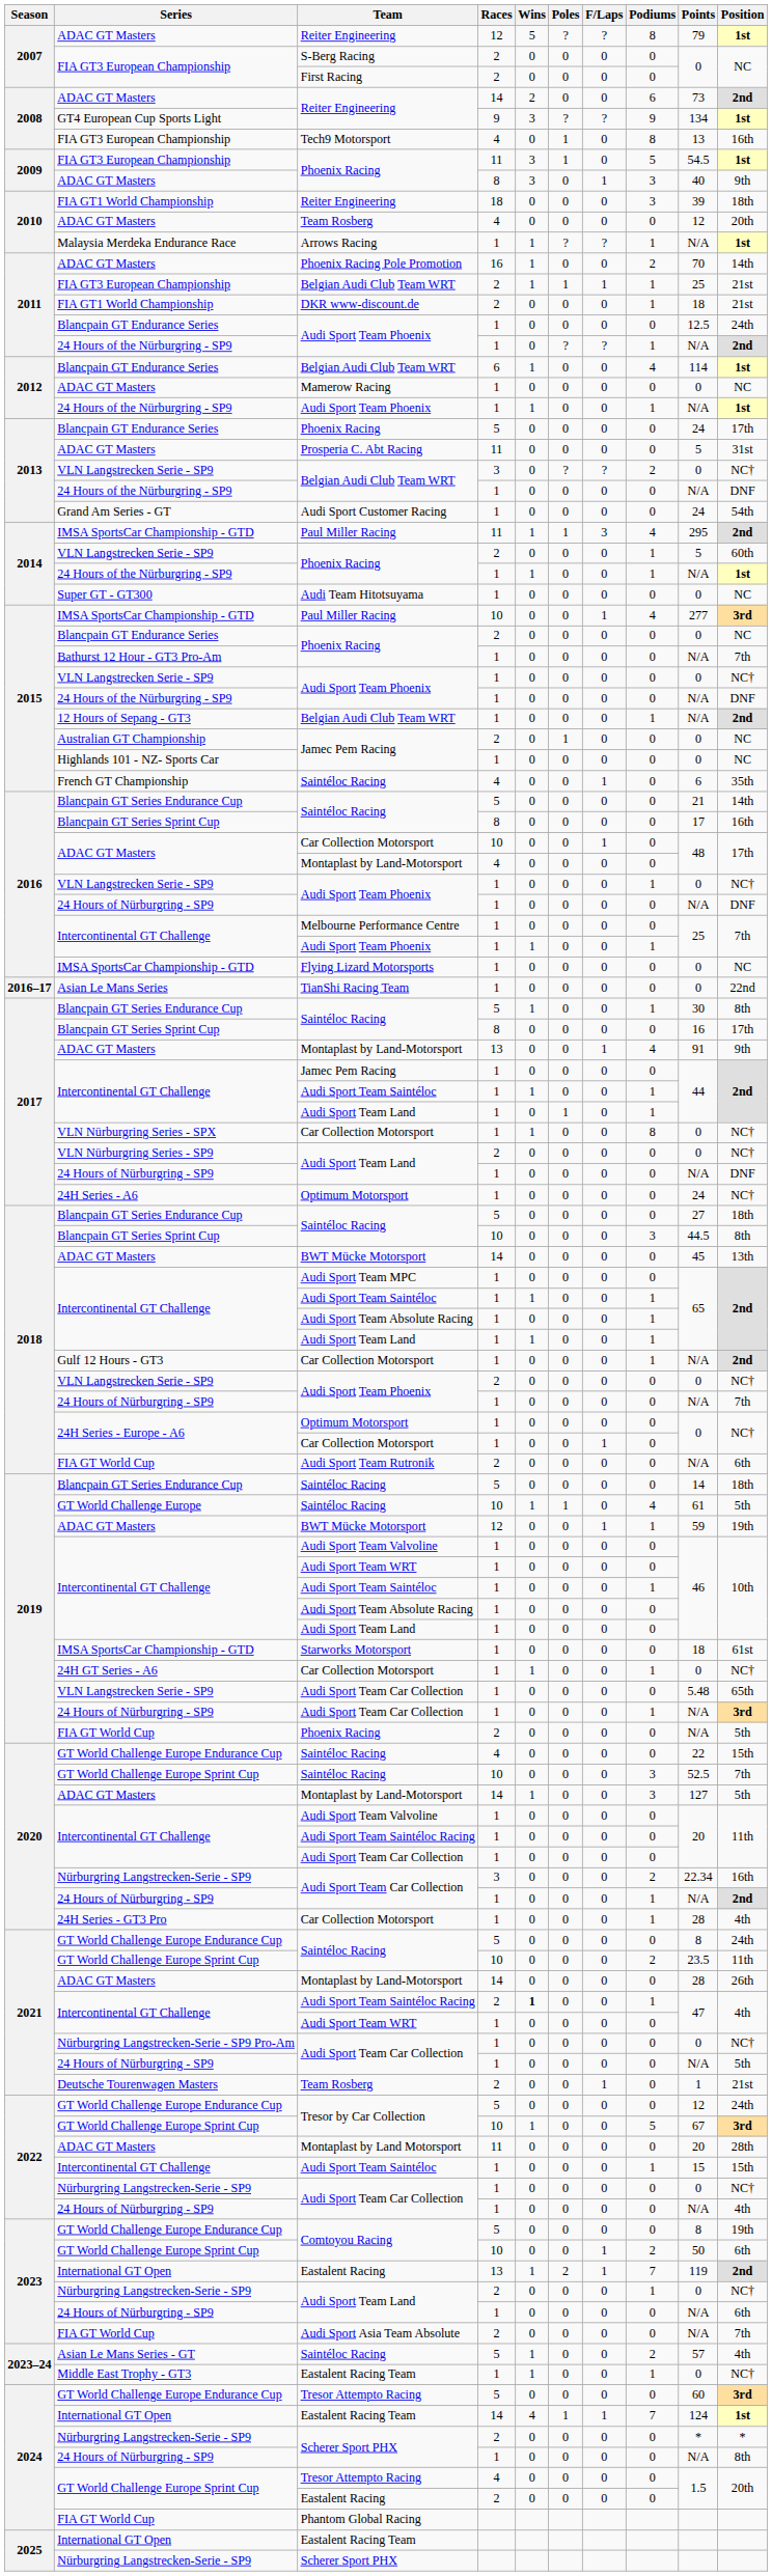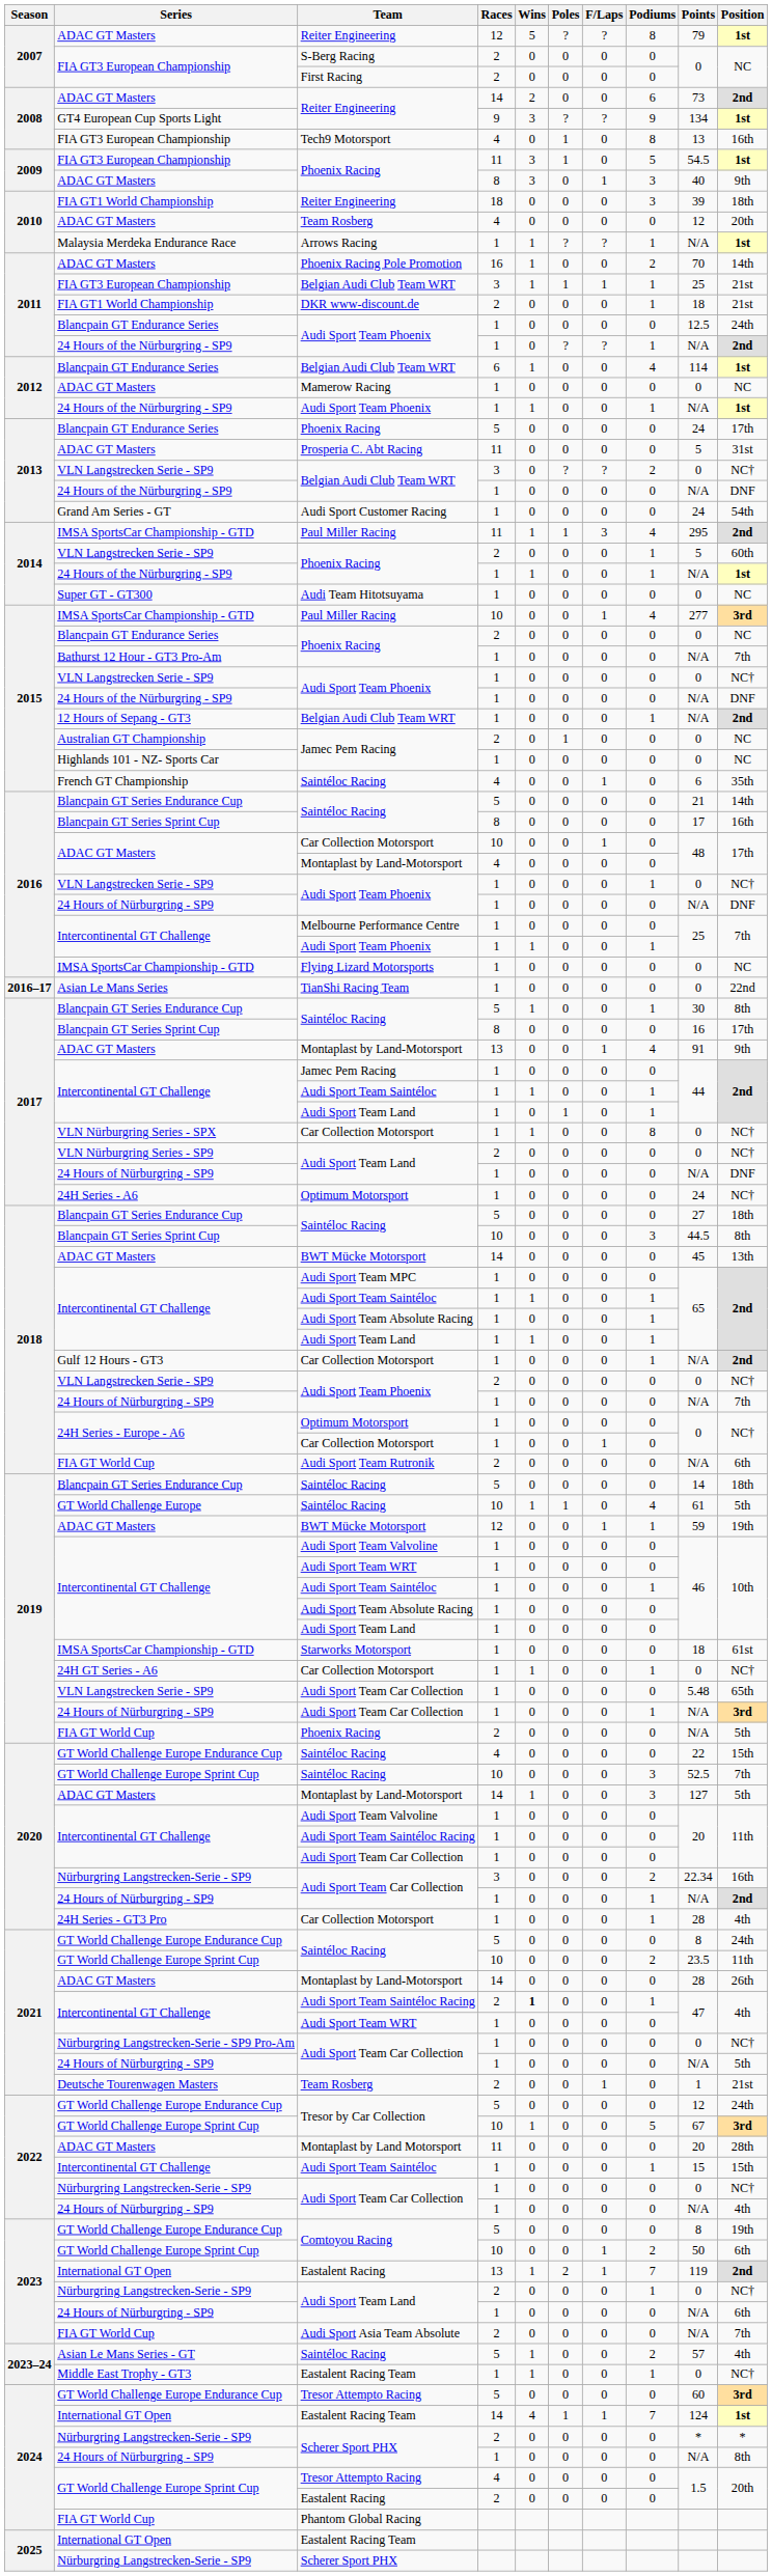2011 / Belgian Audi Club Team WRT | Races: 2 -> 3
